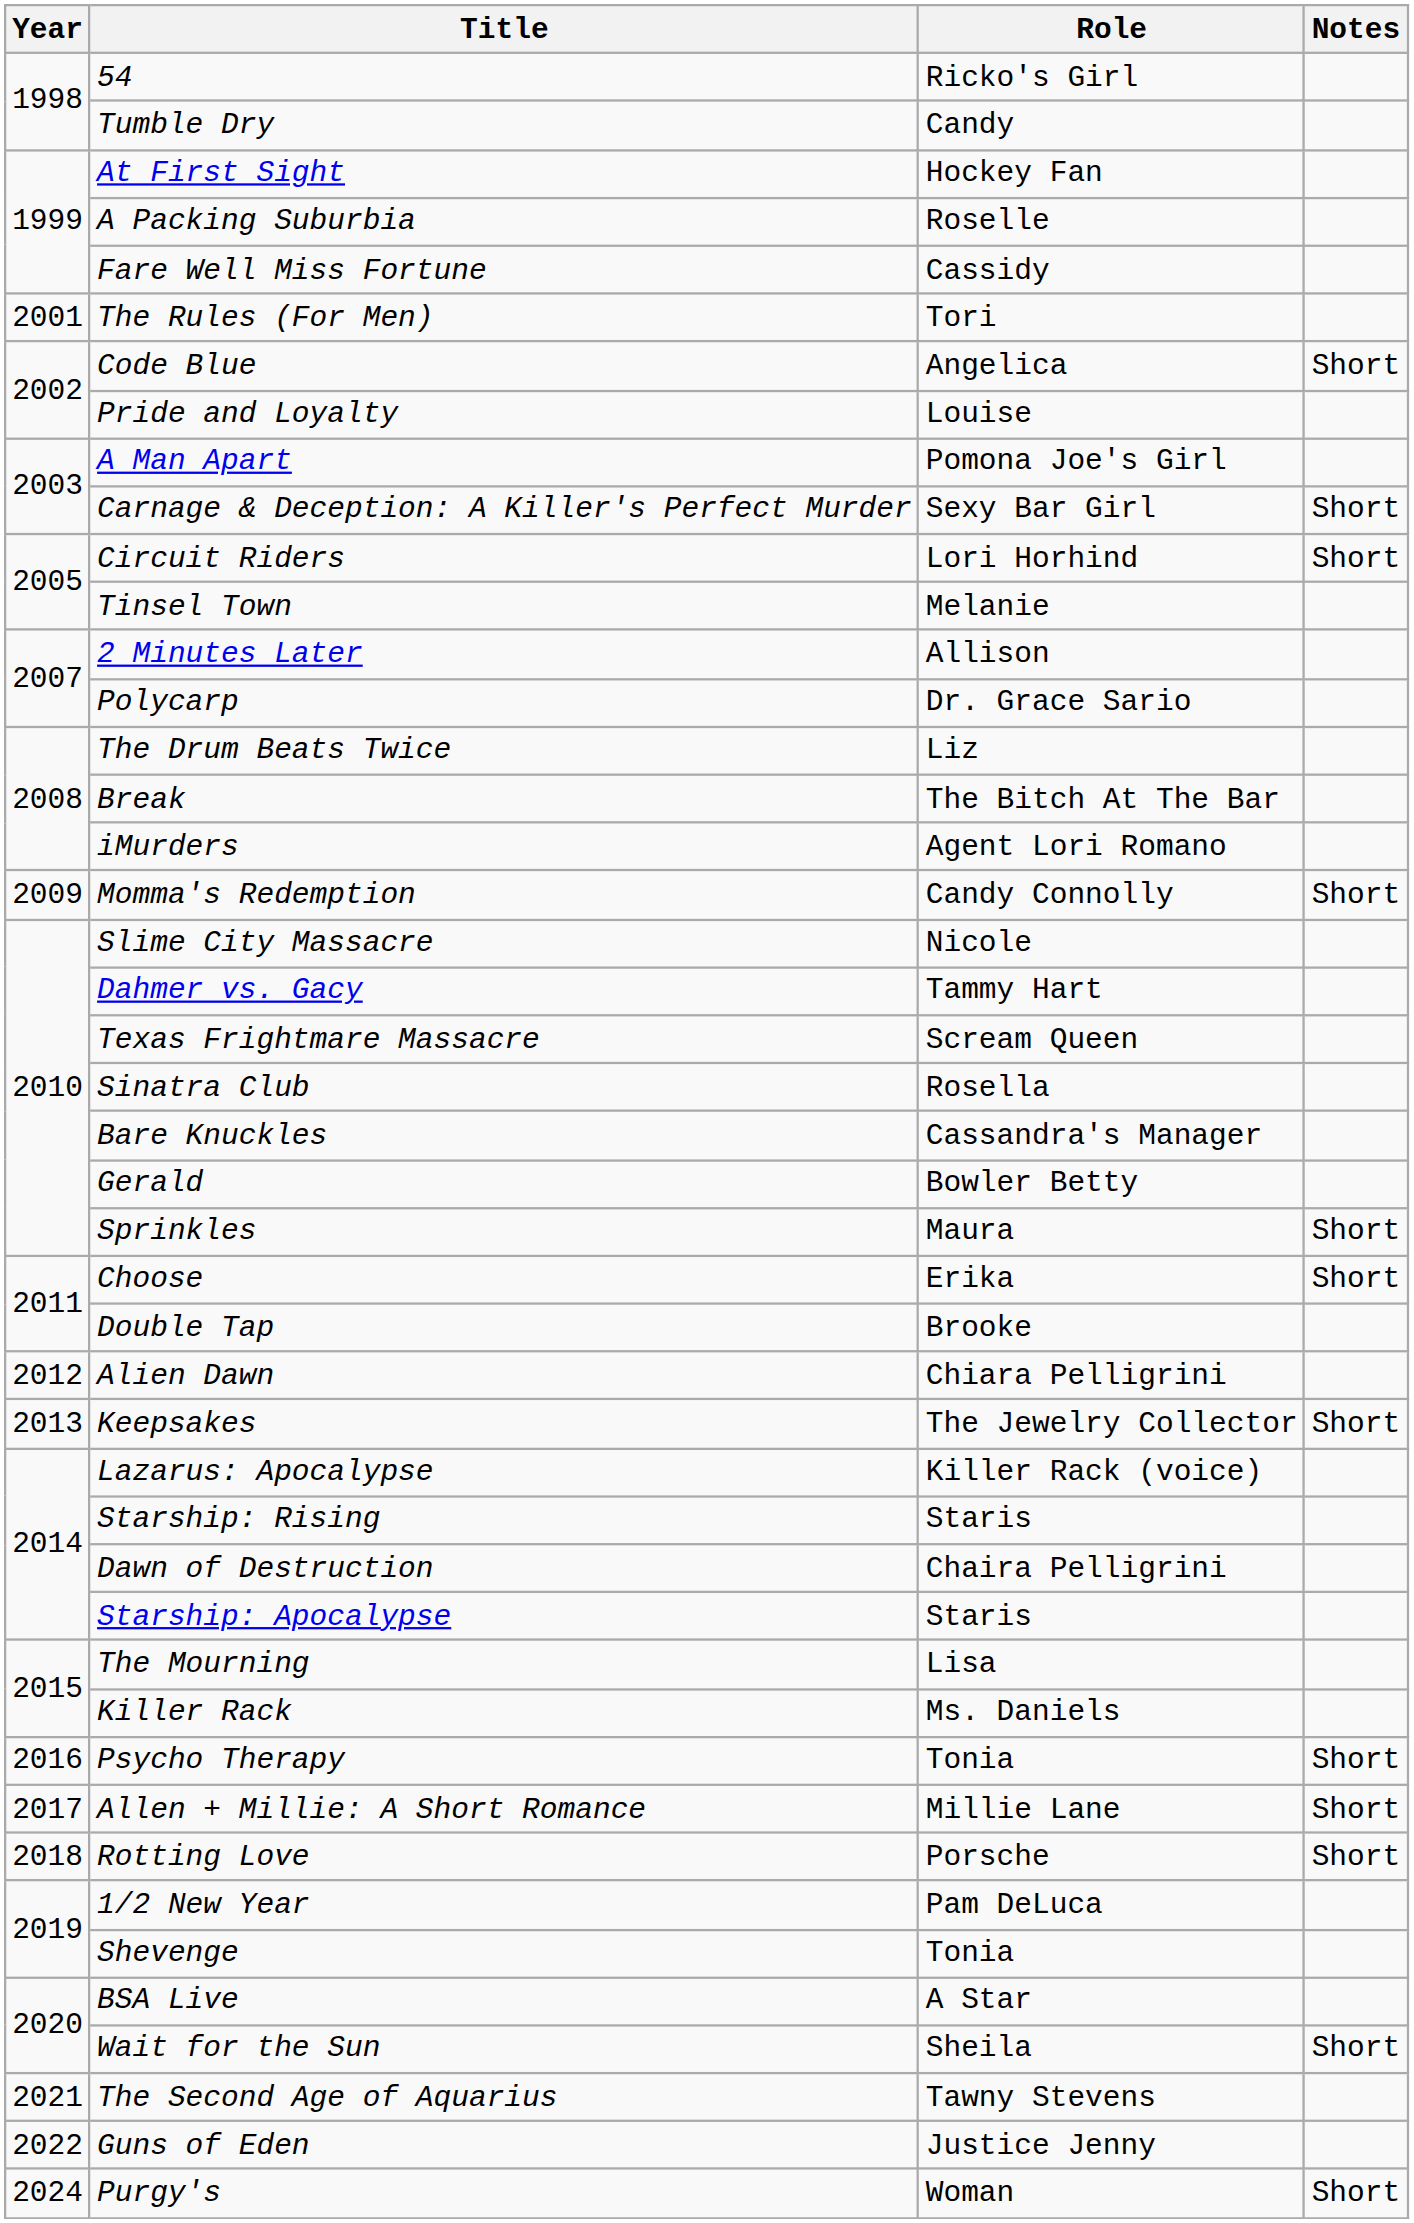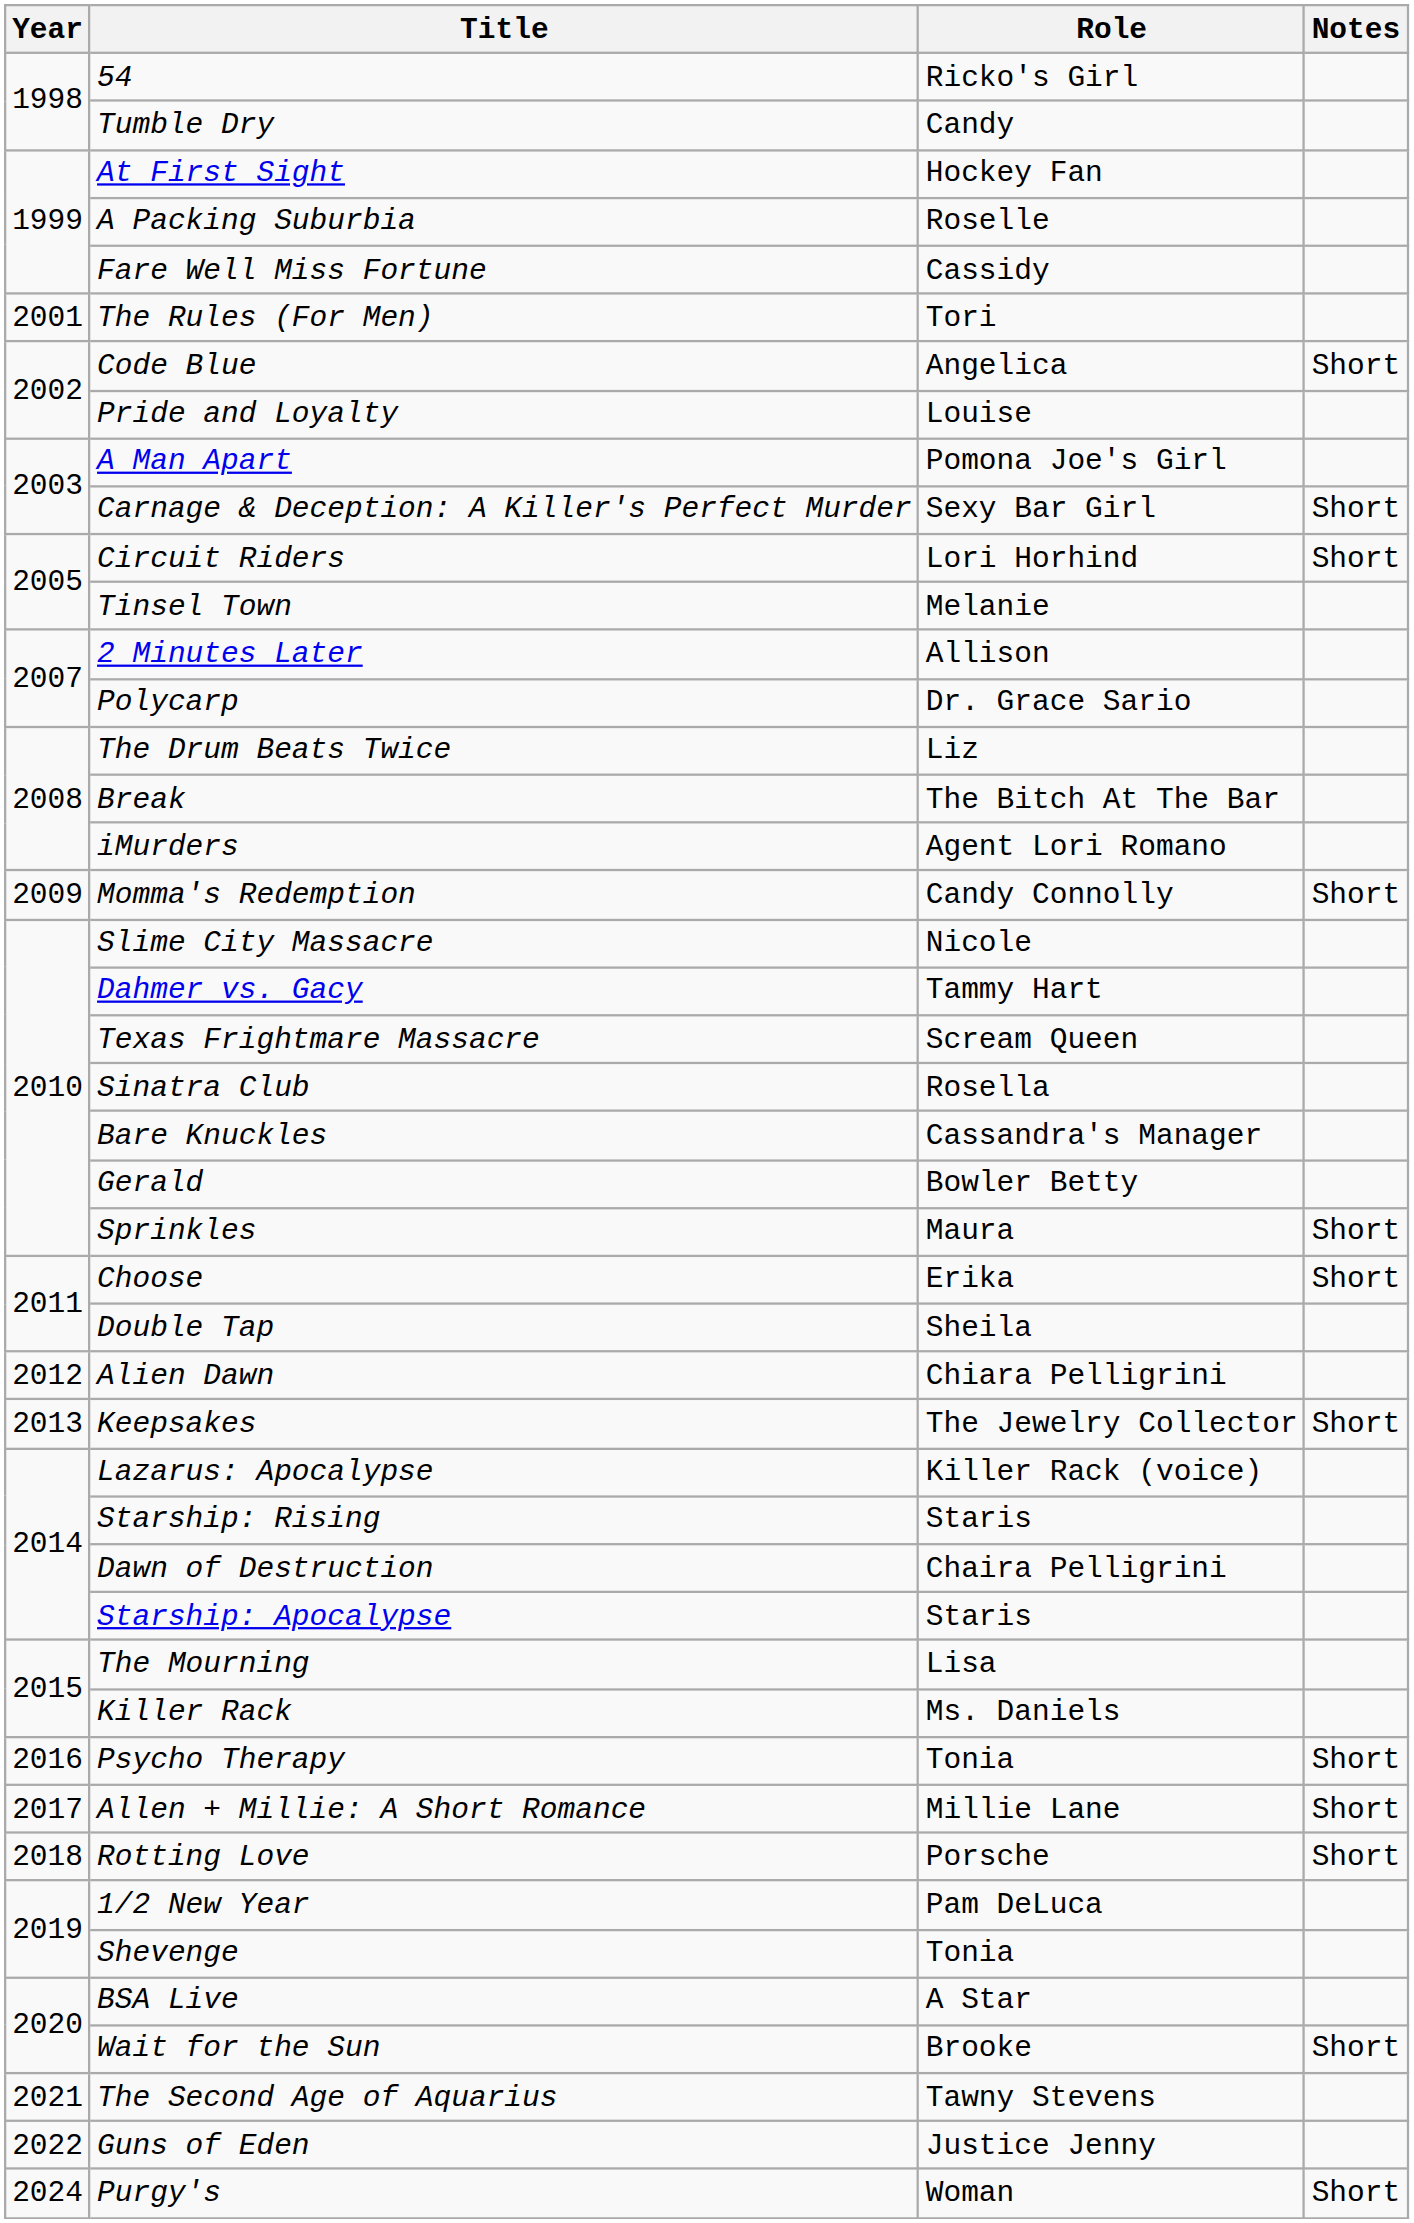Double Tap | Role: Brooke -> Sheila
Wait for the Sun | Role: Sheila -> Brooke
